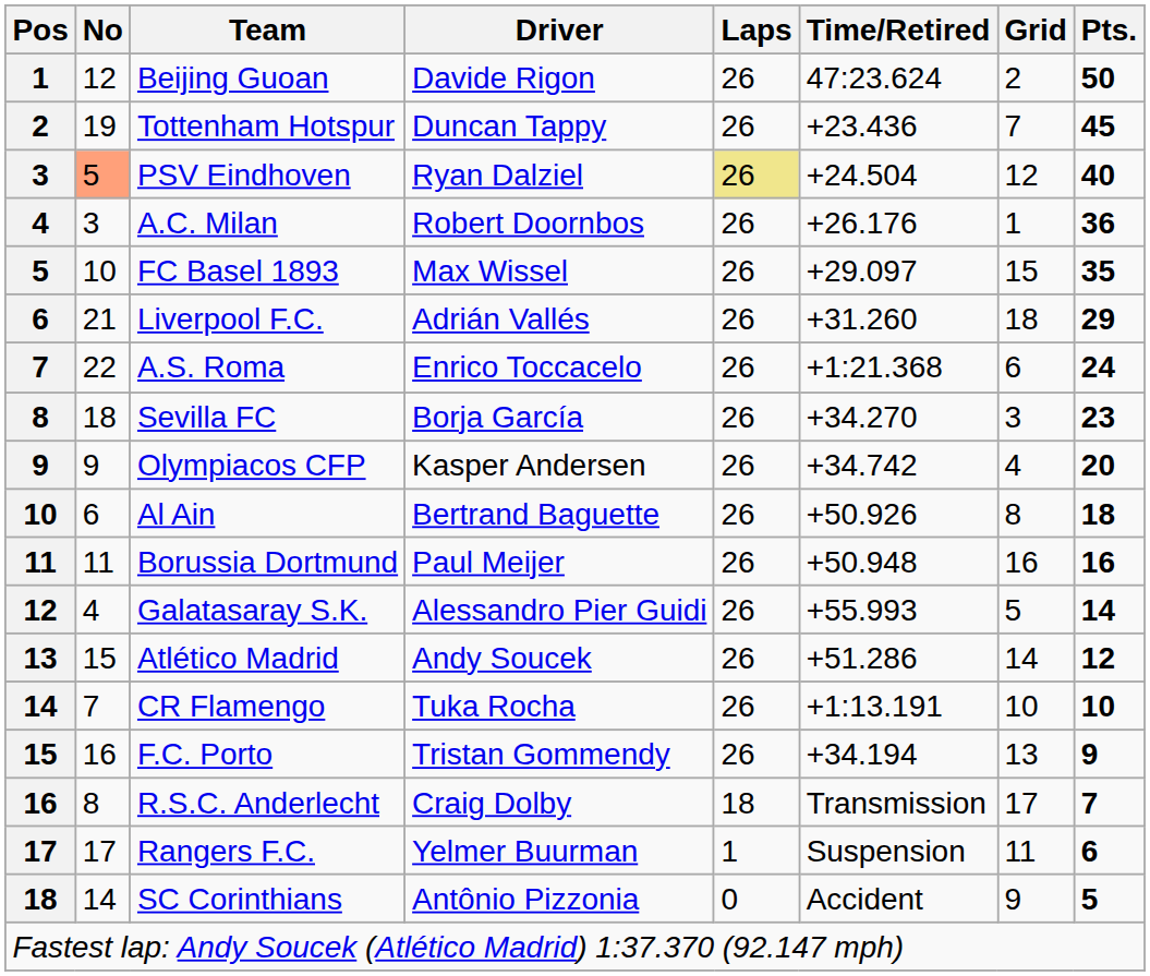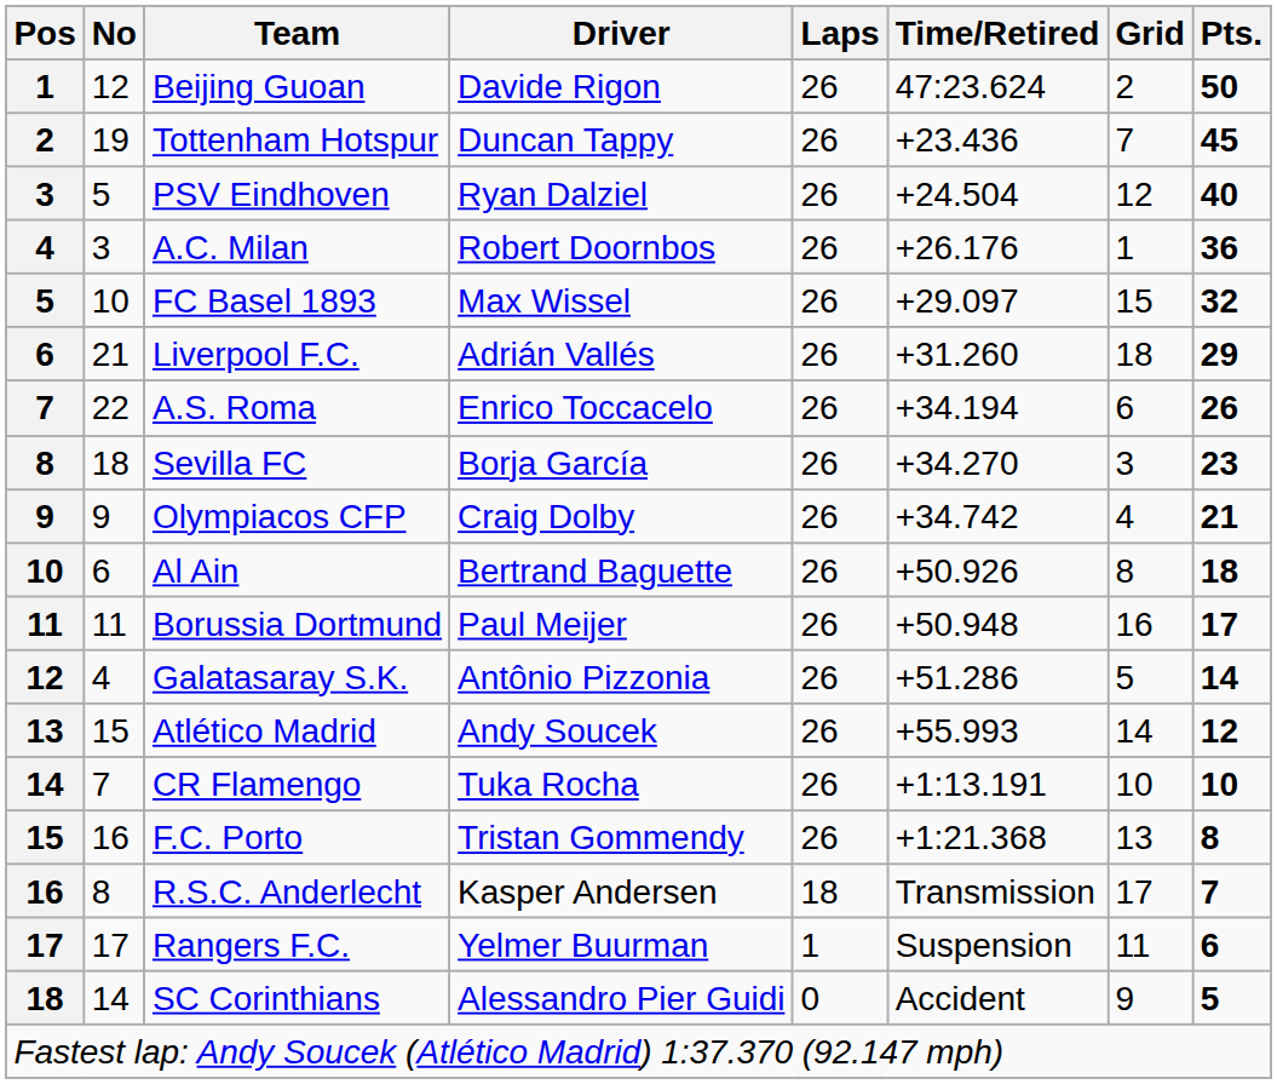PSV Eindhoven | No: lightsalmon background -> no background
PSV Eindhoven | Laps: khaki background -> no background
FC Basel 1893 | Pts.: 35 -> 32
A.S. Roma | Time/Retired: +1:21.368 -> +34.194
A.S. Roma | Pts.: 24 -> 26
Olympiacos CFP | Driver: Kasper Andersen -> Craig Dolby
Olympiacos CFP | Pts.: 20 -> 21
Borussia Dortmund | Pts.: 16 -> 17
Galatasaray S.K. | Driver: Alessandro Pier Guidi -> Antônio Pizzonia
Galatasaray S.K. | Time/Retired: +55.993 -> +51.286
Atlético Madrid | Time/Retired: +51.286 -> +55.993
F.C. Porto | Time/Retired: +34.194 -> +1:21.368
F.C. Porto | Pts.: 9 -> 8
R.S.C. Anderlecht | Driver: Craig Dolby -> Kasper Andersen
SC Corinthians | Driver: Antônio Pizzonia -> Alessandro Pier Guidi
